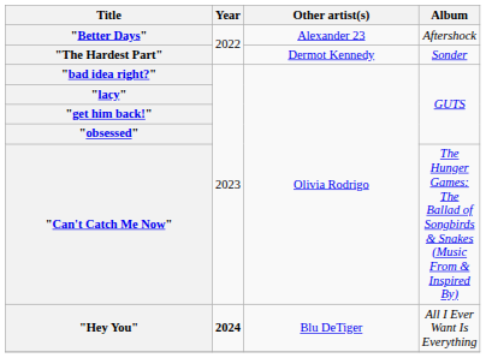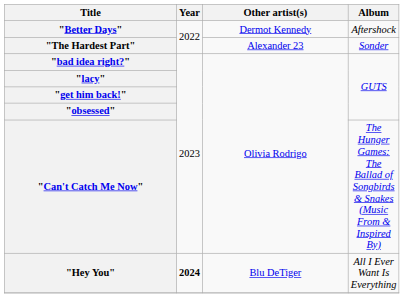"Better Days" | Other artist(s): Alexander 23 -> Dermot Kennedy
"The Hardest Part" | Other artist(s): Dermot Kennedy -> Alexander 23
